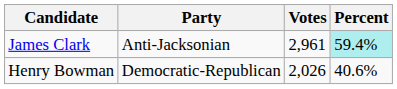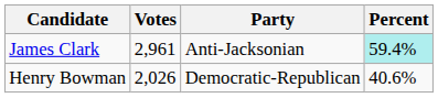columns swapped: Party <-> Votes
